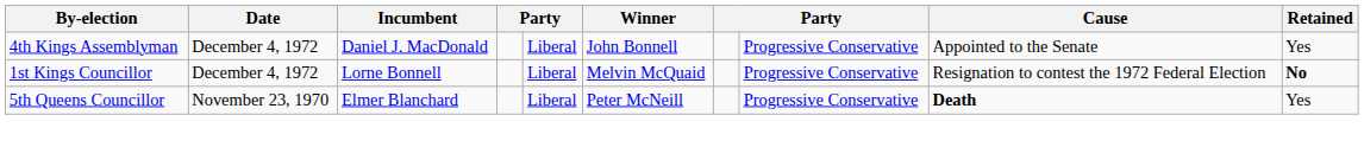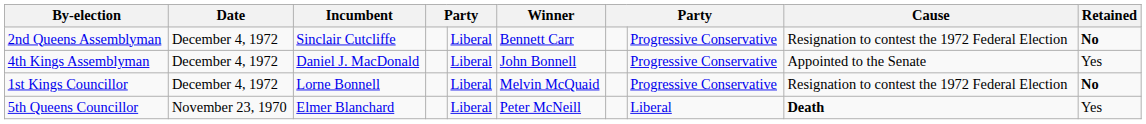+ row: 2nd Queens Assemblyman | December 4, 1972 | Sinclair Cutcliffe | Liberal | Bennett Carr | Progressive Conservative | Resignation to contest the 1972 Federal Election | No
5th Queens Councillor | column 8: Progressive Conservative -> Liberal
